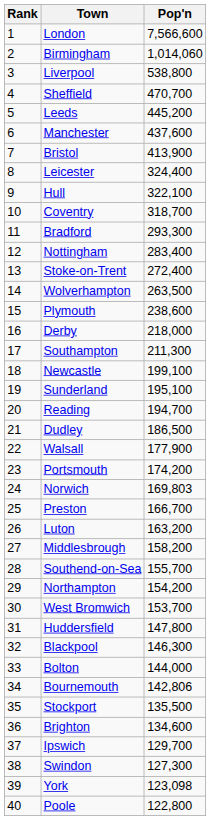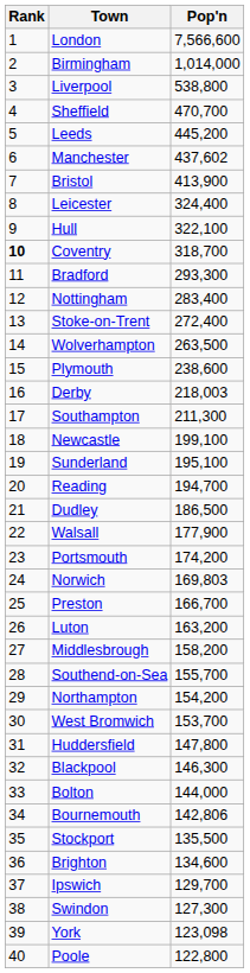Birmingham | Pop'n: 1,014,060 -> 1,014,000
Manchester | Pop'n: 437,600 -> 437,602
Coventry | Rank: normal -> bold
Derby | Pop'n: 218,000 -> 218,003
